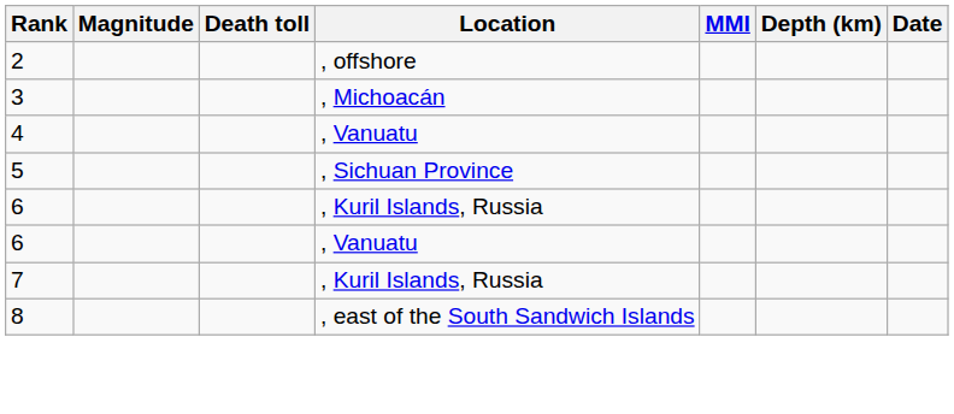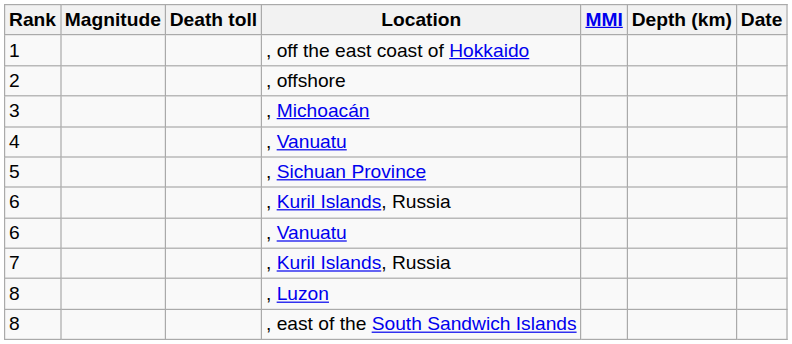+ row: 1 | , off the east coast of Hokkaido
+ row: 8 | , Luzon
